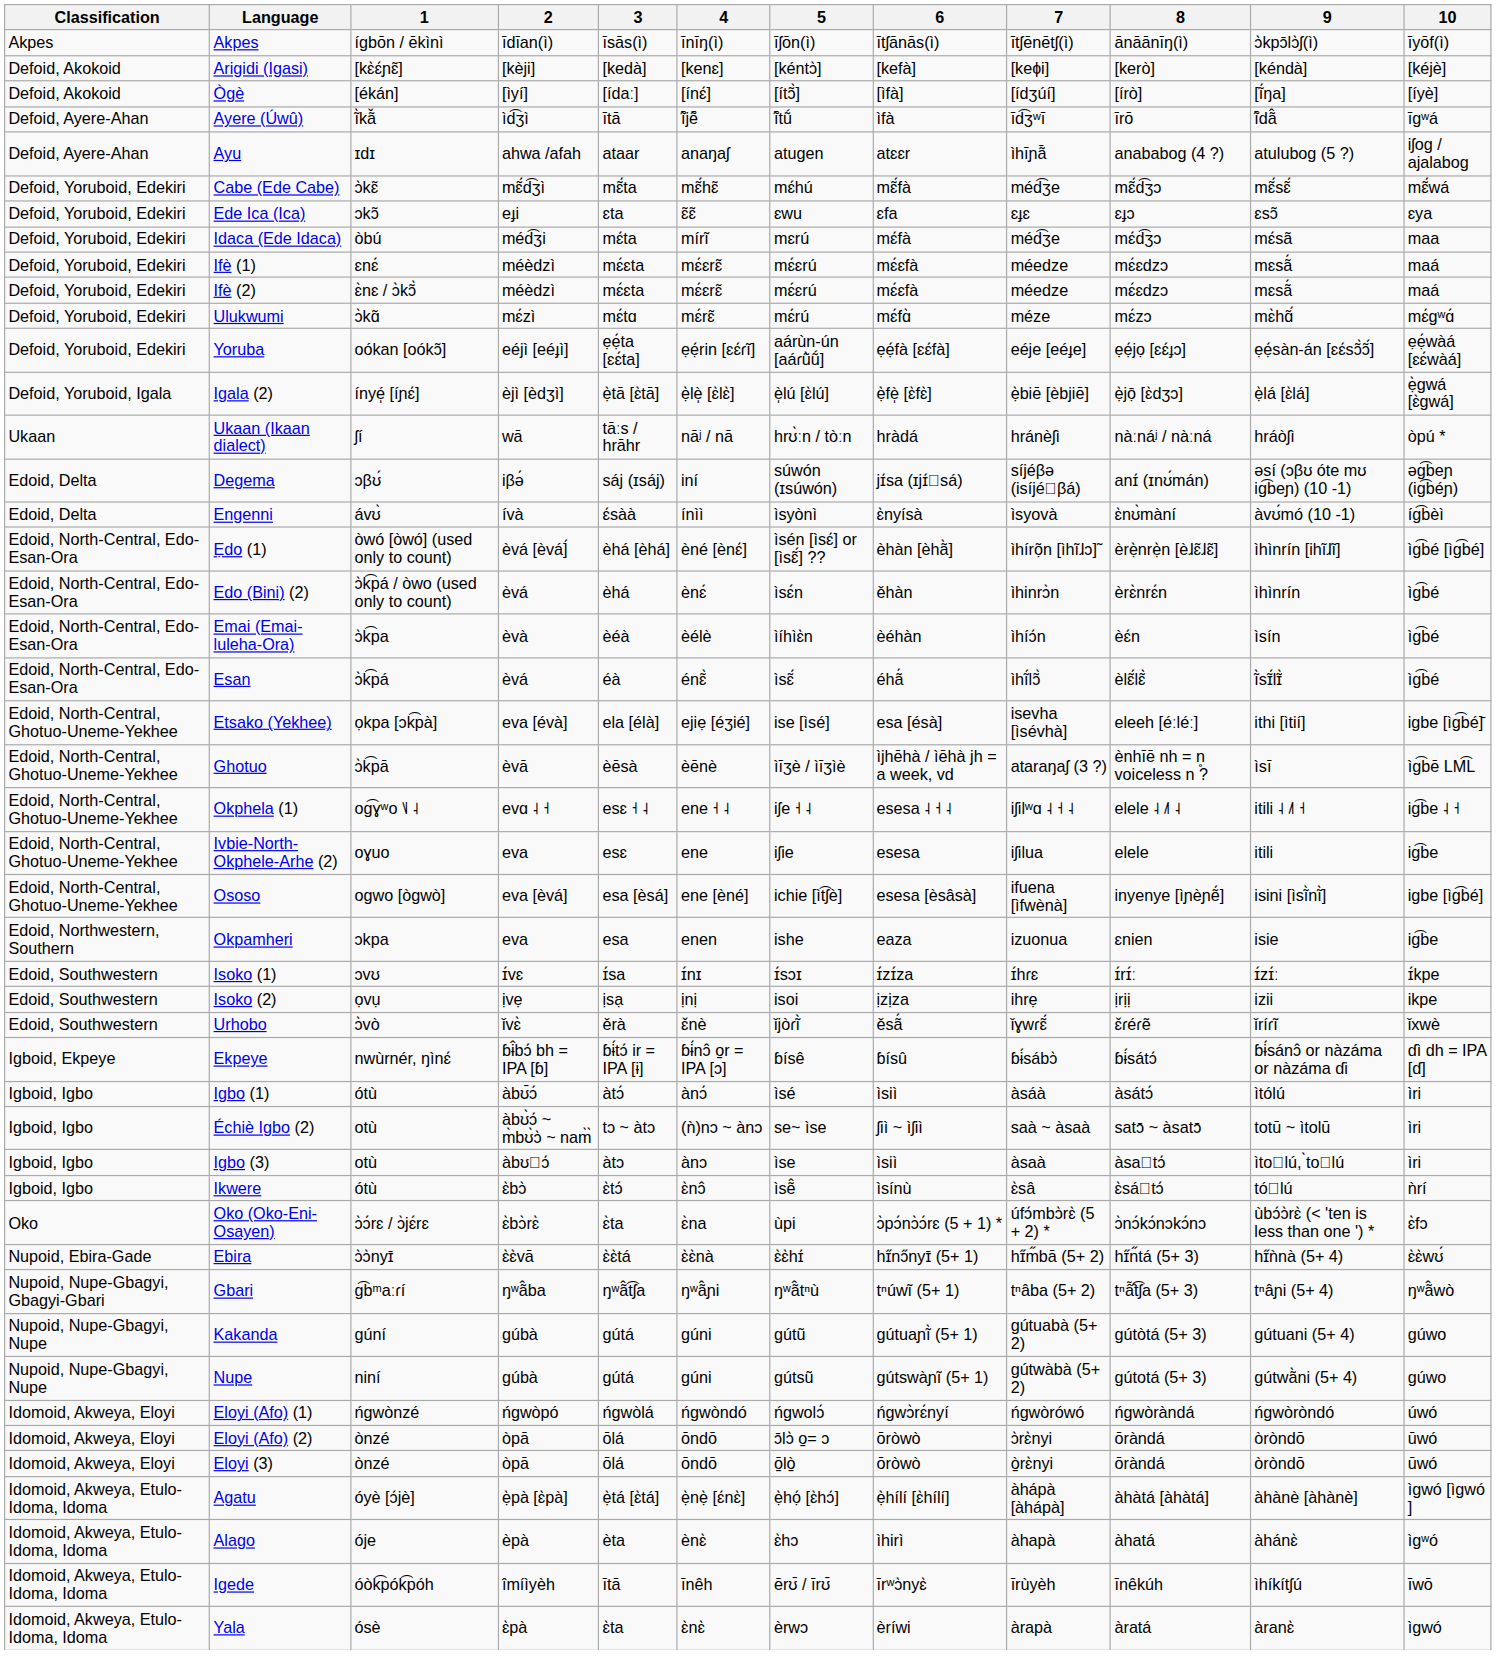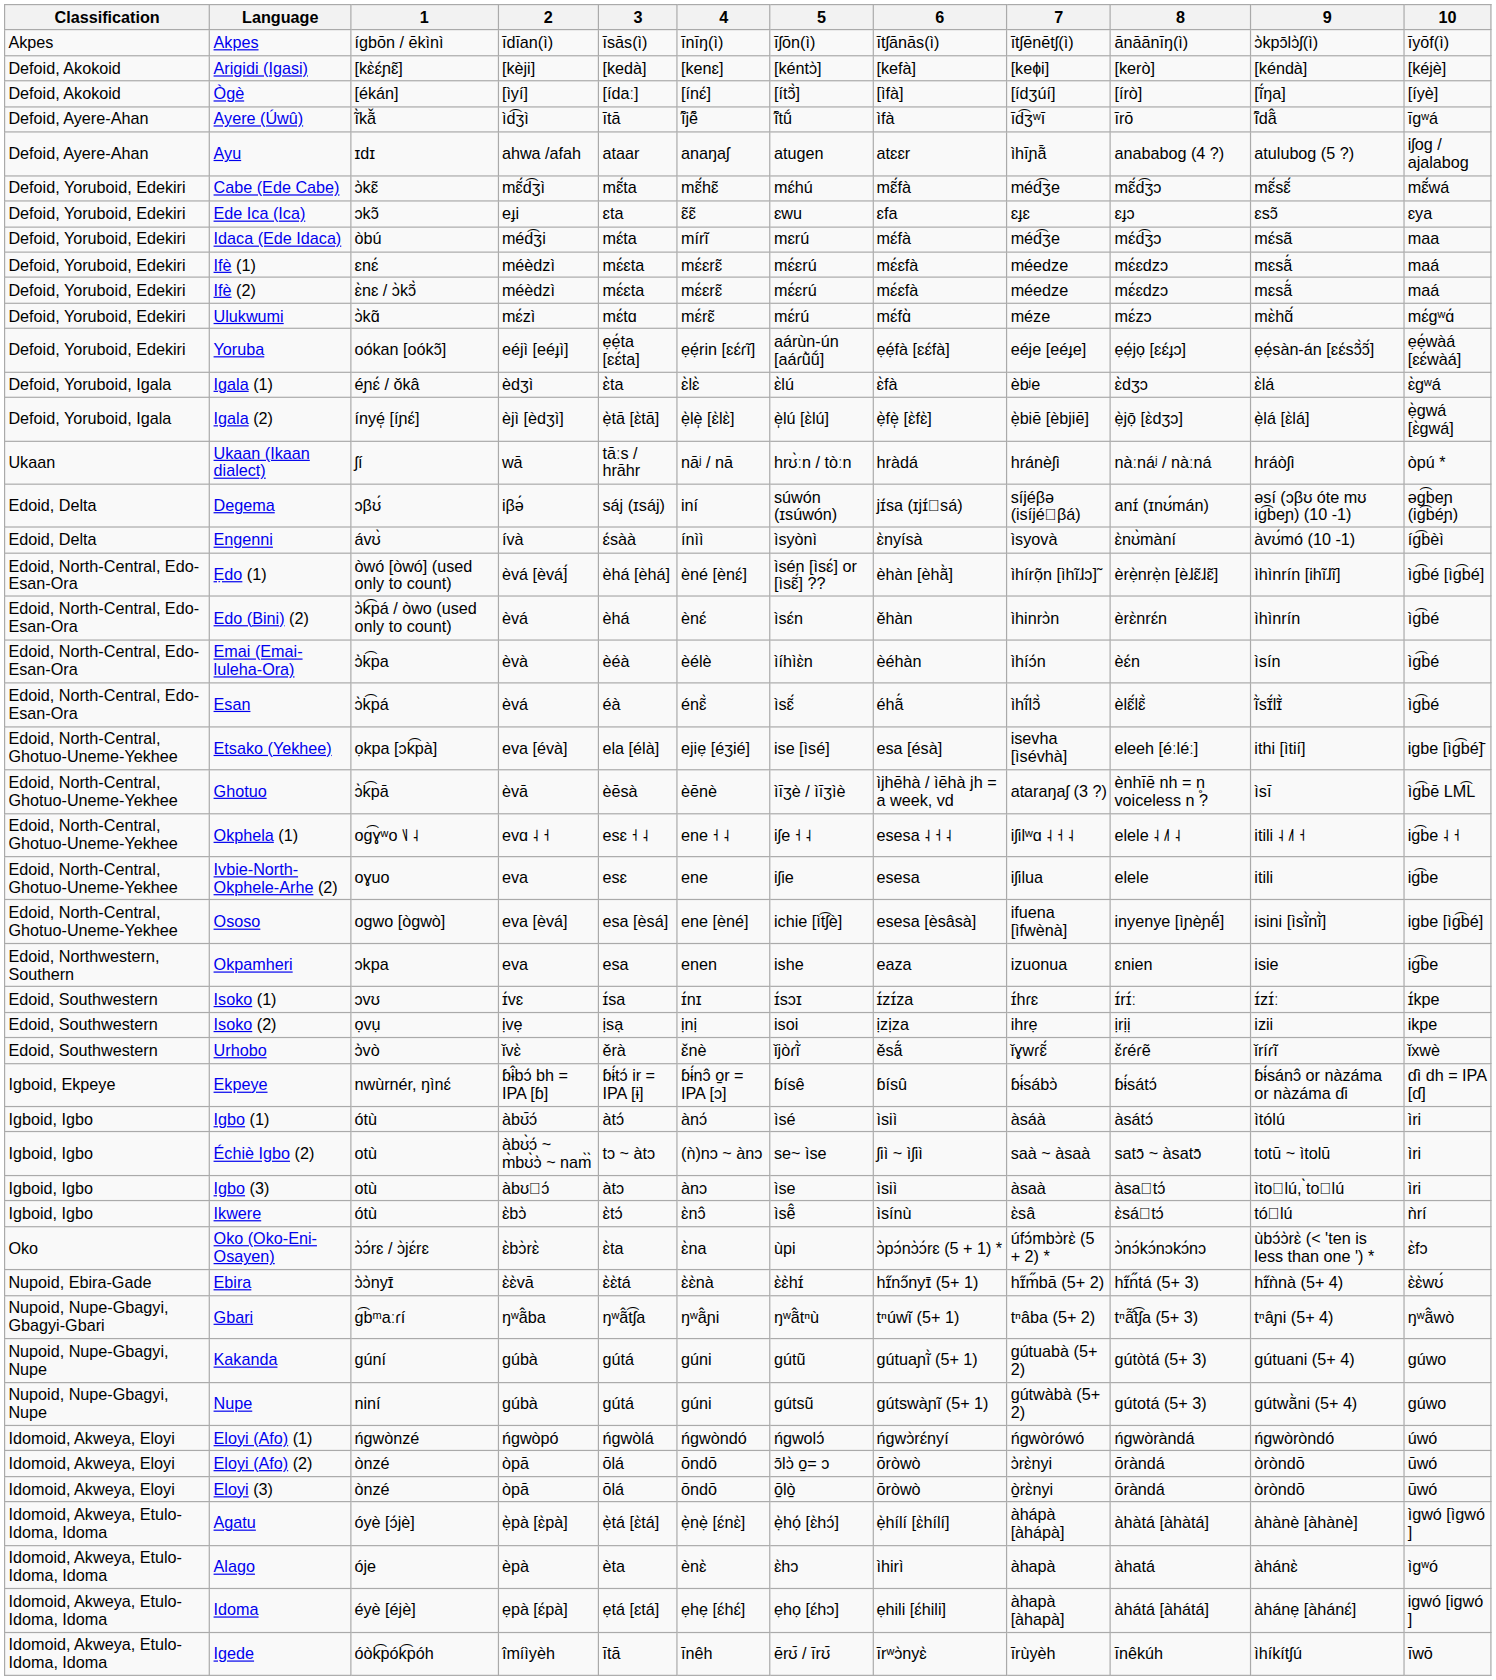+ row: Defoid, Yoruboid, Igala | Igala (1) | éɲɛ́ / ǒkâ | èdʒì | ɛ̀ta | ɛ̀lɛ̀ | ɛ̀lú | ɛ̀fà | èbʲe | ɛ̀dʒɔ | ɛ̀lá | ɛ̀ɡʷá
+ row: Idomoid, Akweya, Etulo-Idoma, Idoma | Idoma | éyè [éjè] | ẹpà [ɛ́pà] | ẹtá [ɛtá] | ẹhẹ [ɛ́hɛ́] | ẹhọ [ɛ́hɔ] | ẹhili [ɛ́hili] | àhapà [àhapà] | àhátá [àhátá] | àhánẹ [àhánɛ́] | iɡwó [iɡwó ]
- row: Idomoid, Akweya, Etulo-Idoma, Idoma | Yala | ósè | ɛ̀pà | ɛ̀ta | ɛ̀nɛ̀ | èrwɔ | èríwi | àrapà | àratá | àranɛ̀ | ìɡwó
